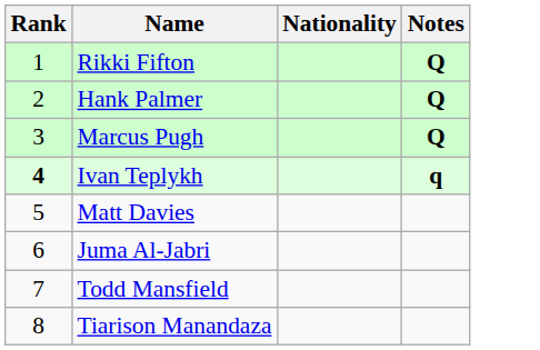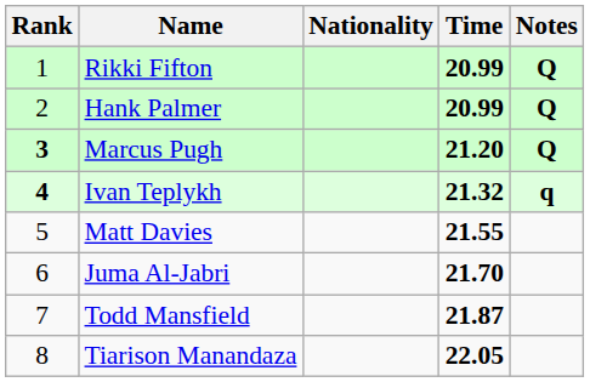+ column: Time | 20.99 | 20.99 | 21.20 | 21.32 | 21.55 | 21.70 | 21.87 | 22.05
Marcus Pugh | Rank: normal -> bold
